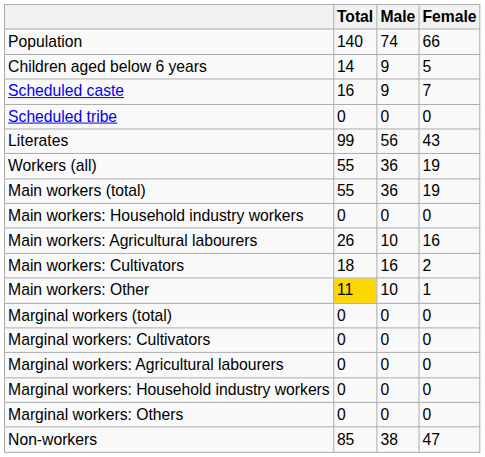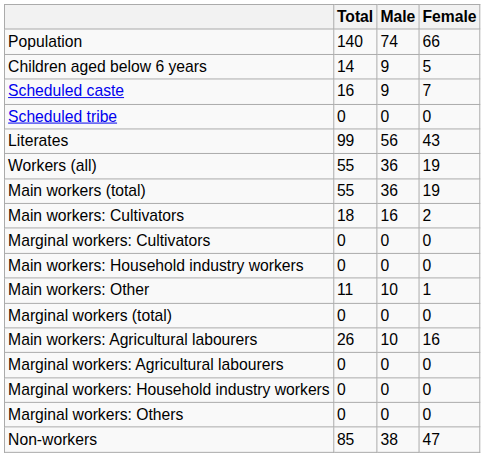rows swapped: Main workers: Cultivators <-> Main workers: Household industry workers
rows swapped: Main workers: Agricultural labourers <-> Marginal workers: Cultivators
Main workers: Other | Total: gold background -> no background
